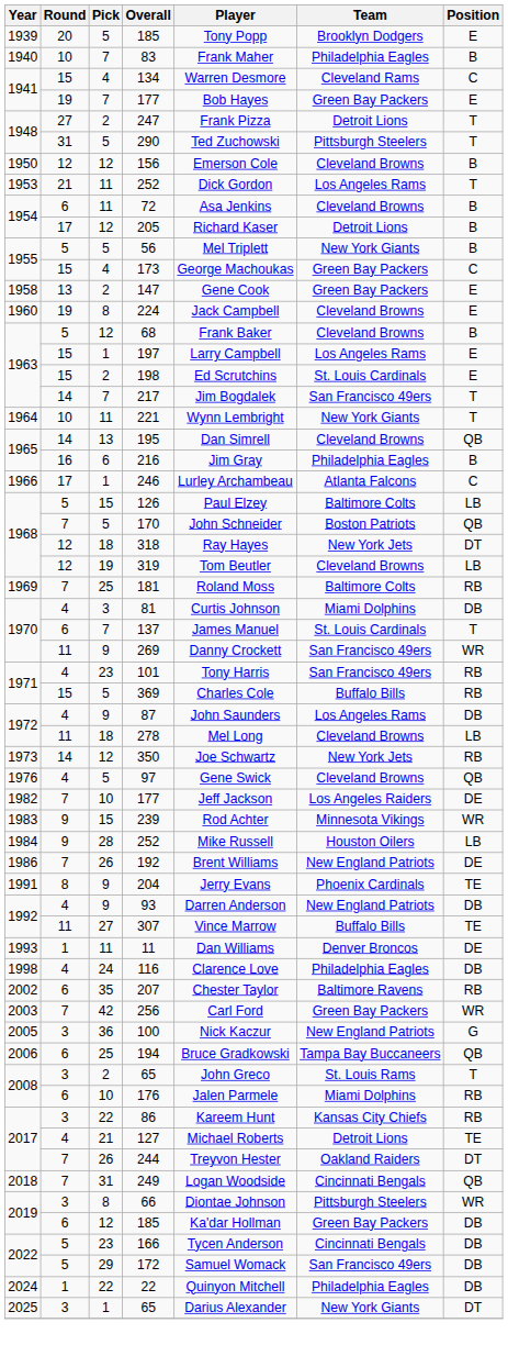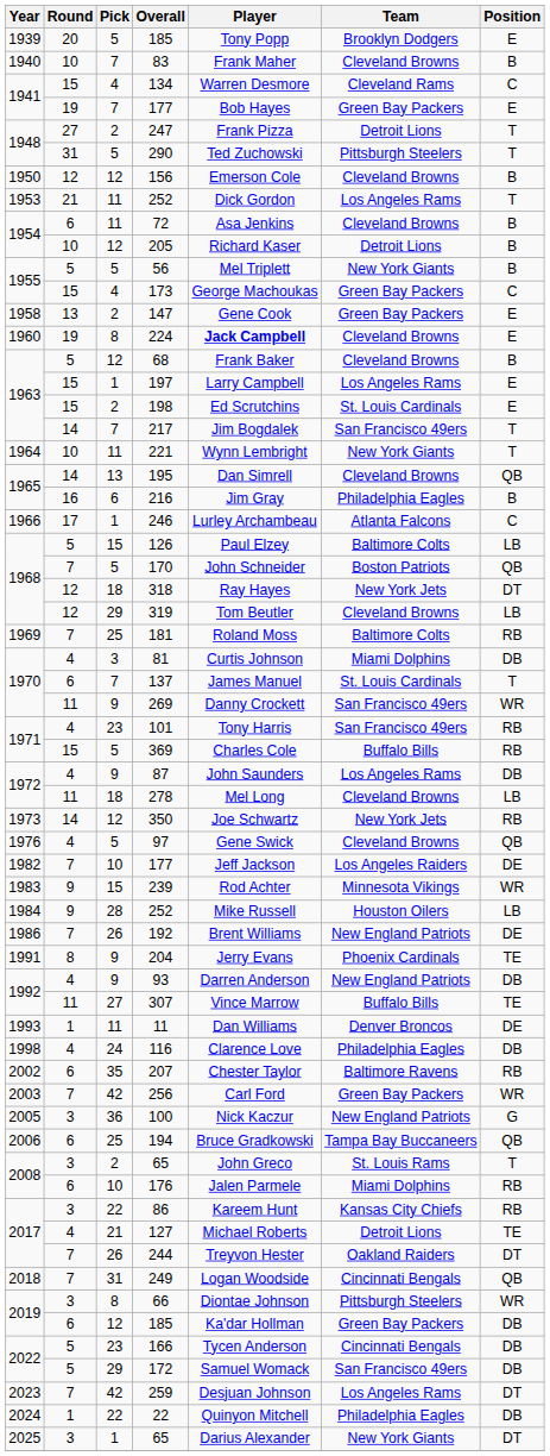83 | Team: Philadelphia Eagles -> Cleveland Browns
205 | Round: 17 -> 10
224 | Player: normal -> bold
319 | Pick: 19 -> 29
+ row: 2023 | 7 | 42 | 259 | Desjuan Johnson | Los Angeles Rams | DT
